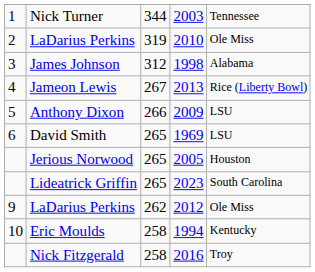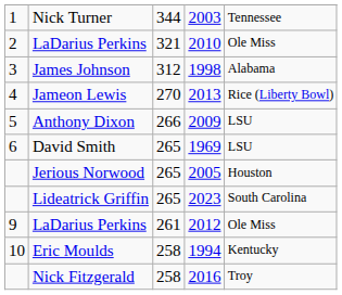LaDarius Perkins / 2010 | column 3: 319 -> 321
Jameon Lewis | column 3: 267 -> 270
LaDarius Perkins / 2012 | column 3: 262 -> 261
